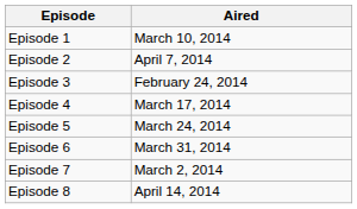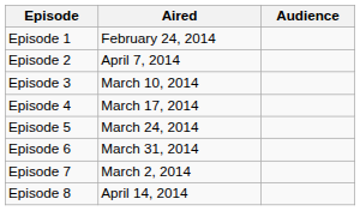+ column: Audience
Episode 1 | Aired: March 10, 2014 -> February 24, 2014
Episode 3 | Aired: February 24, 2014 -> March 10, 2014
